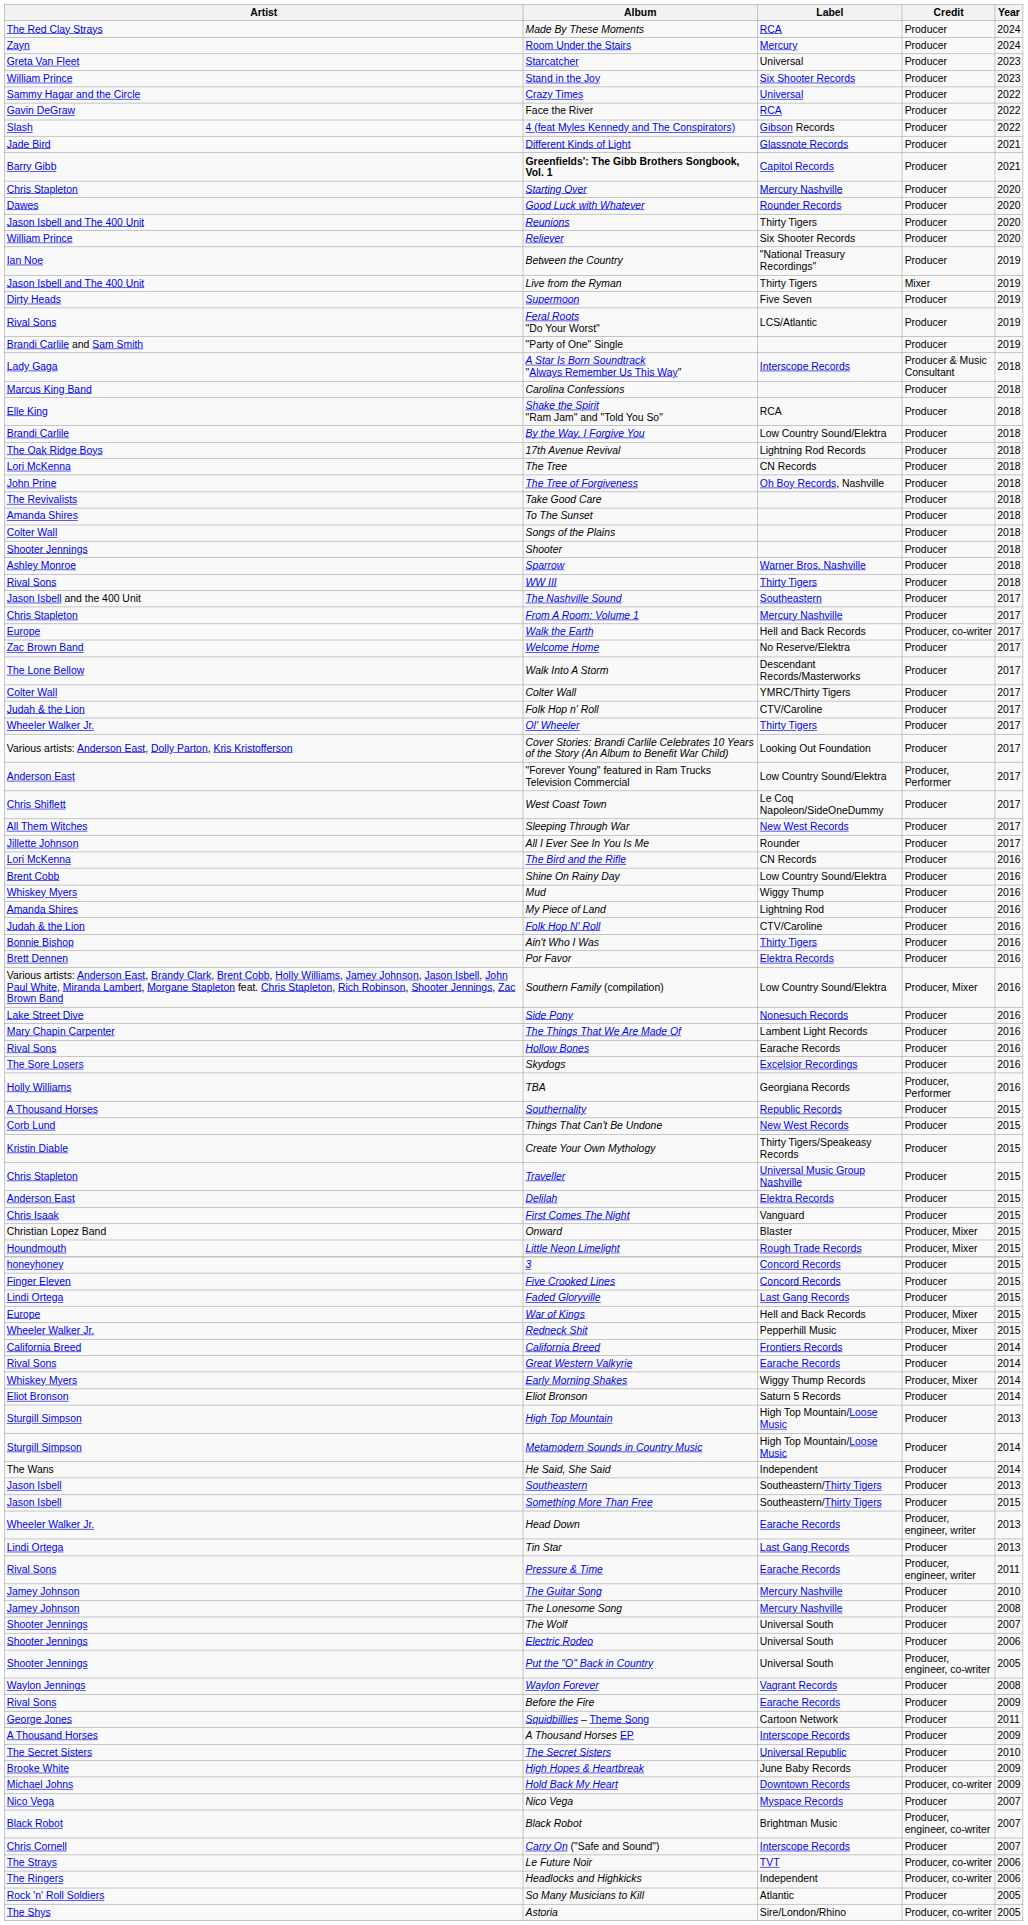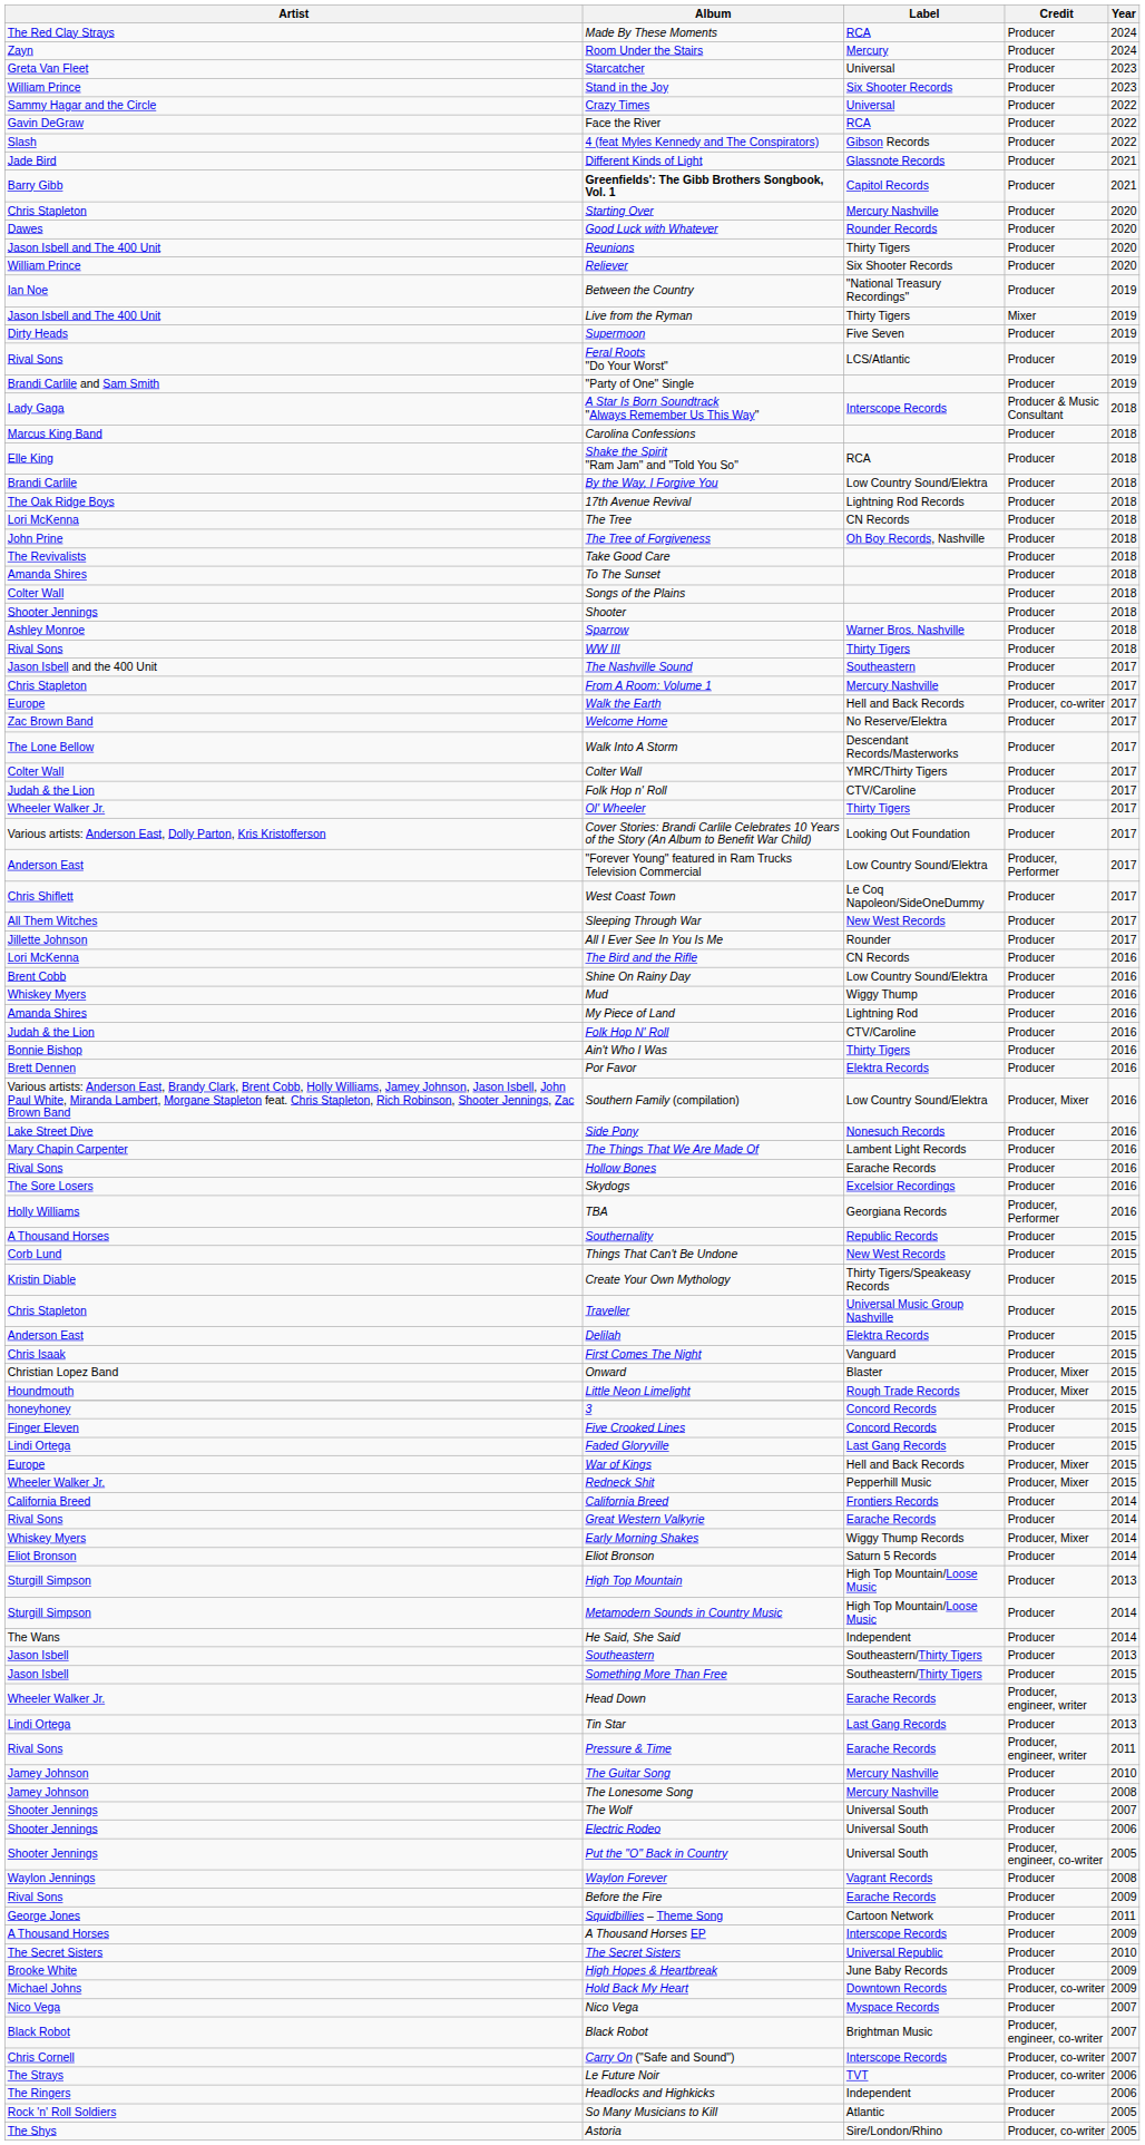Carry On ("Safe and Sound") | Credit: Producer -> Producer, co-writer
Headlocks and Highkicks | Credit: Producer, co-writer -> Producer
